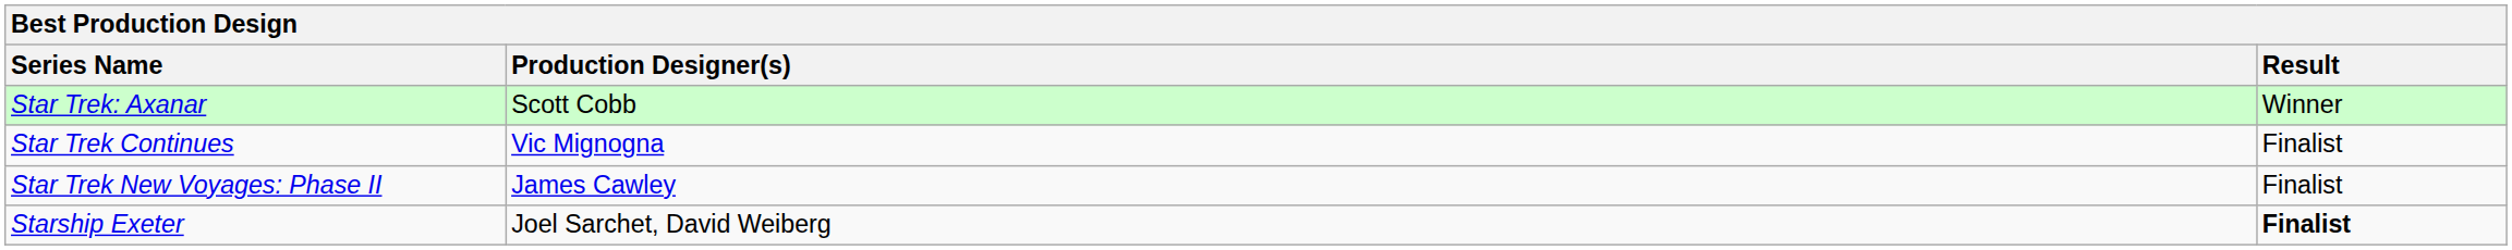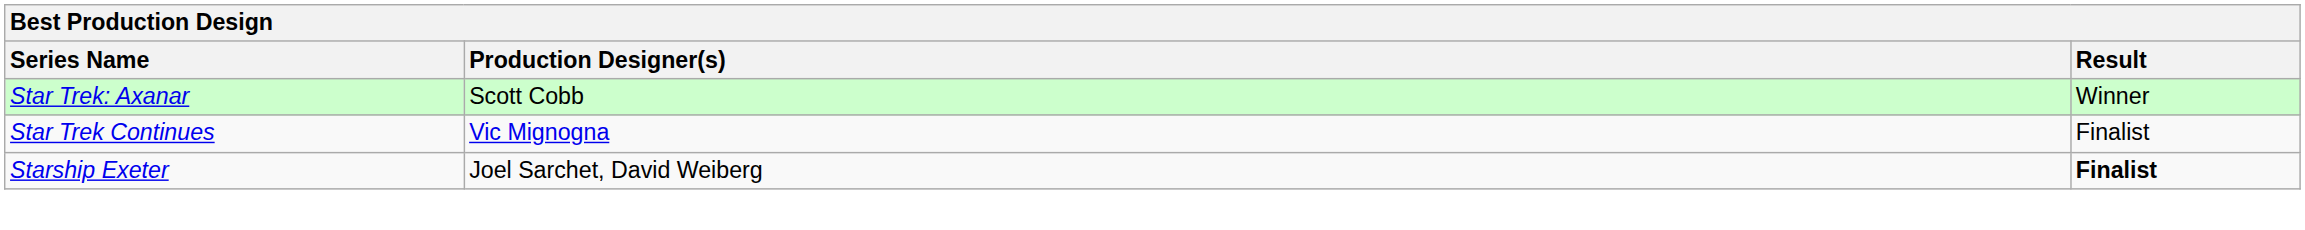- row: Star Trek New Voyages: Phase II | James Cawley | Finalist
